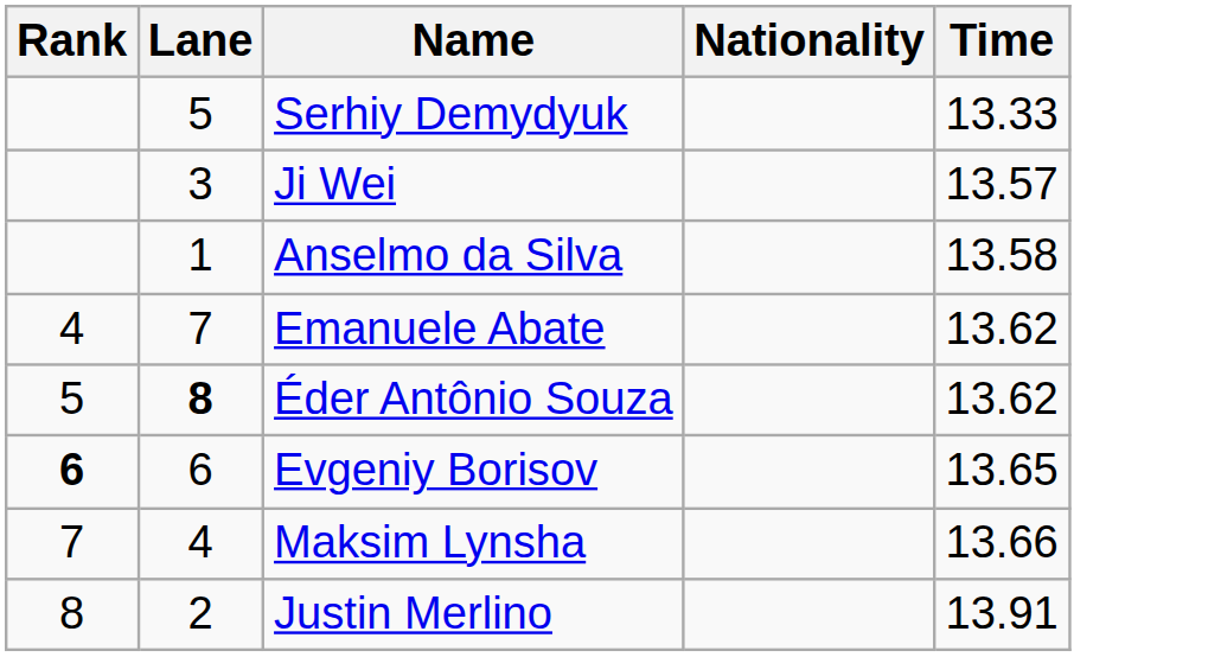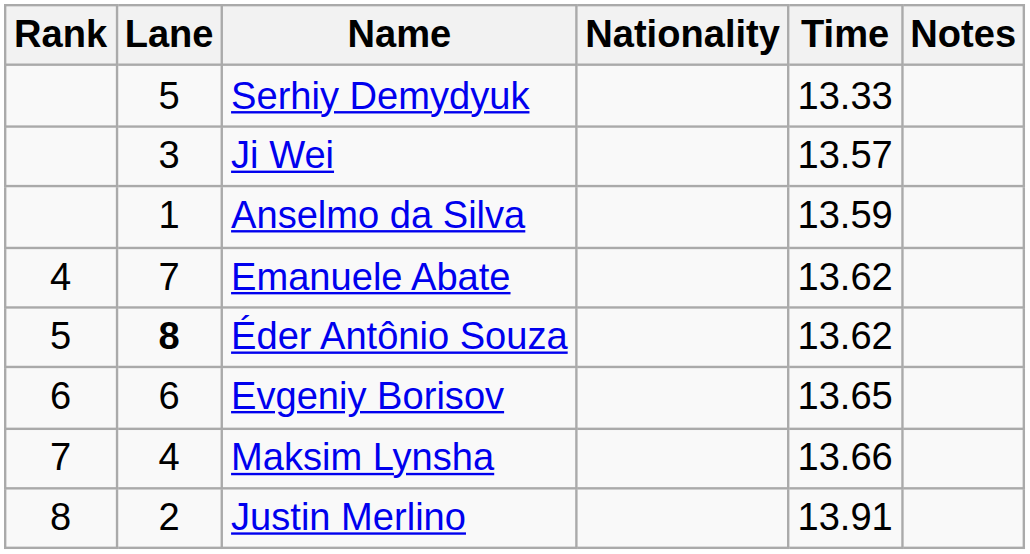+ column: Notes
Anselmo da Silva | Time: 13.58 -> 13.59
Evgeniy Borisov | Rank: bold -> normal
